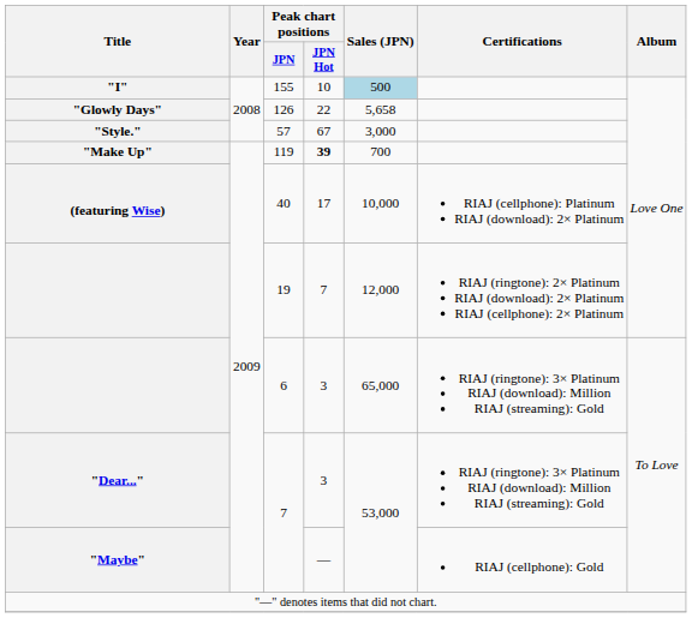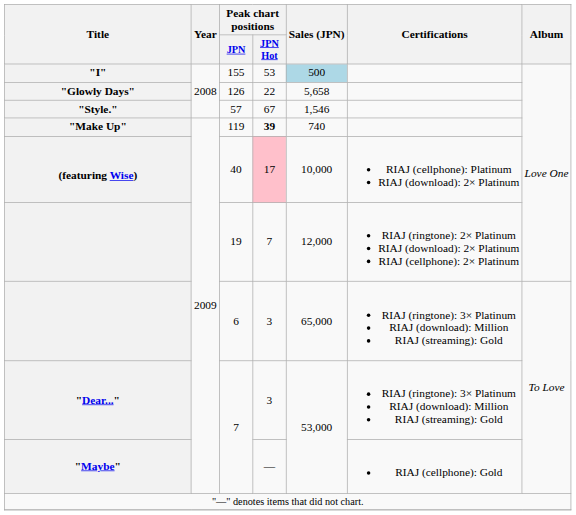"I" | Peak chart positions / JPN Hot: 10 -> 53
"Style." | Sales (JPN): 3,000 -> 1,546
"Make Up" | Sales (JPN): 700 -> 740
(featuring Wise) | Peak chart positions / JPN Hot: no background -> pink background
